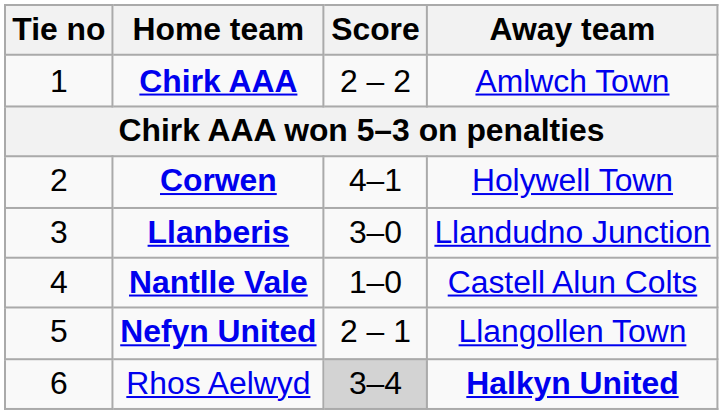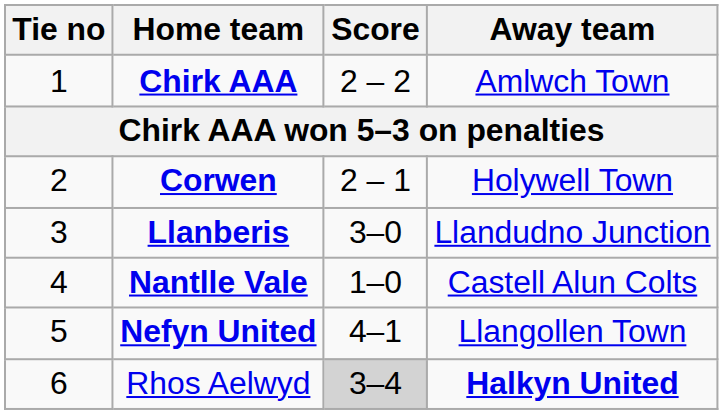Corwen | Score: 4–1 -> 2 – 1
Nefyn United | Score: 2 – 1 -> 4–1
